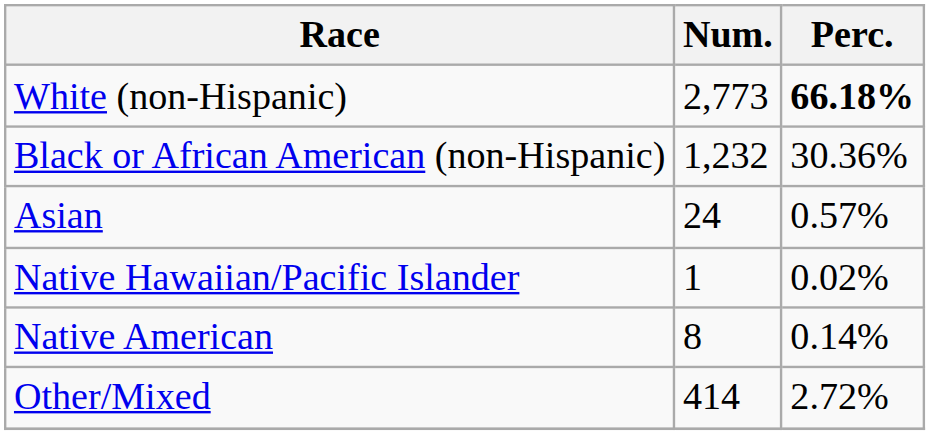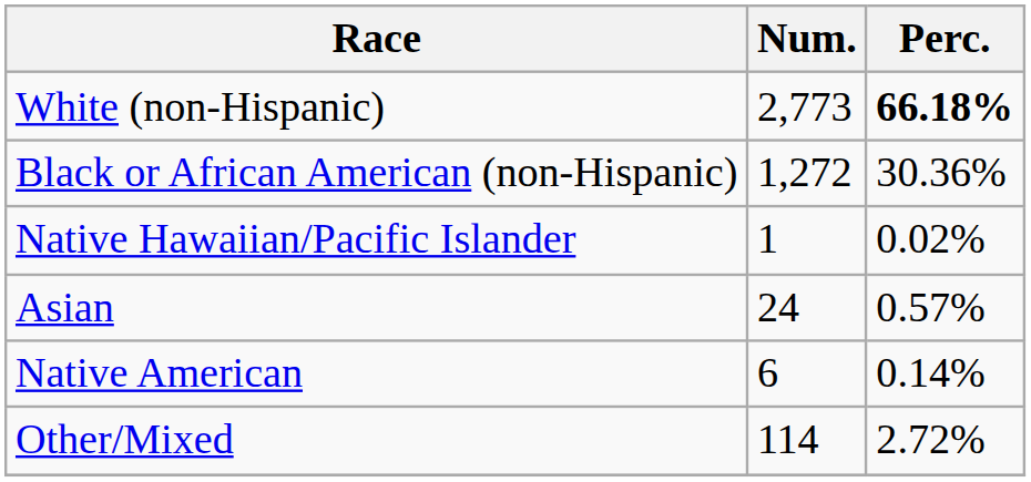Black or African American (non-Hispanic) | Num.: 1,232 -> 1,272
rows swapped: Asian <-> Native Hawaiian/Pacific Islander
Native American | Num.: 8 -> 6
Other/Mixed | Num.: 414 -> 114
